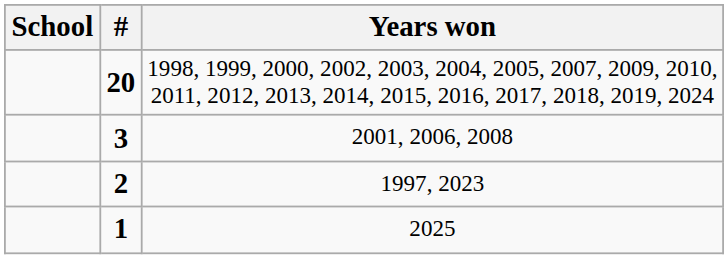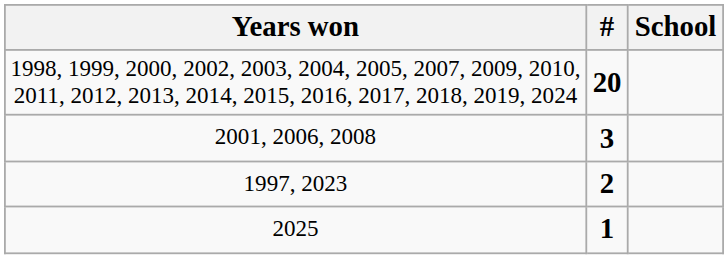columns swapped: School <-> Years won
